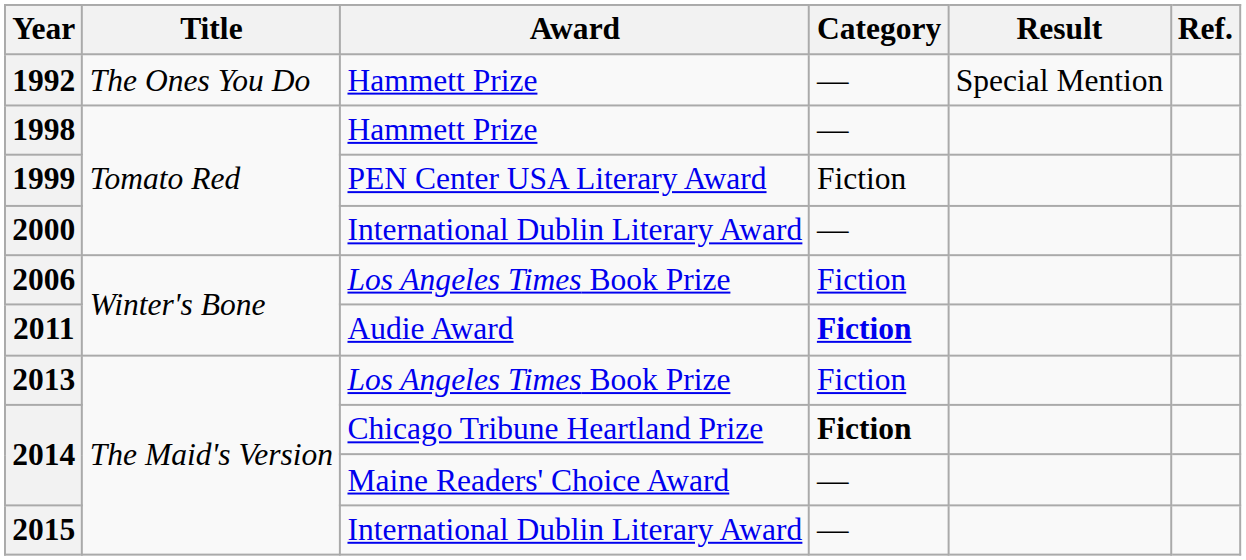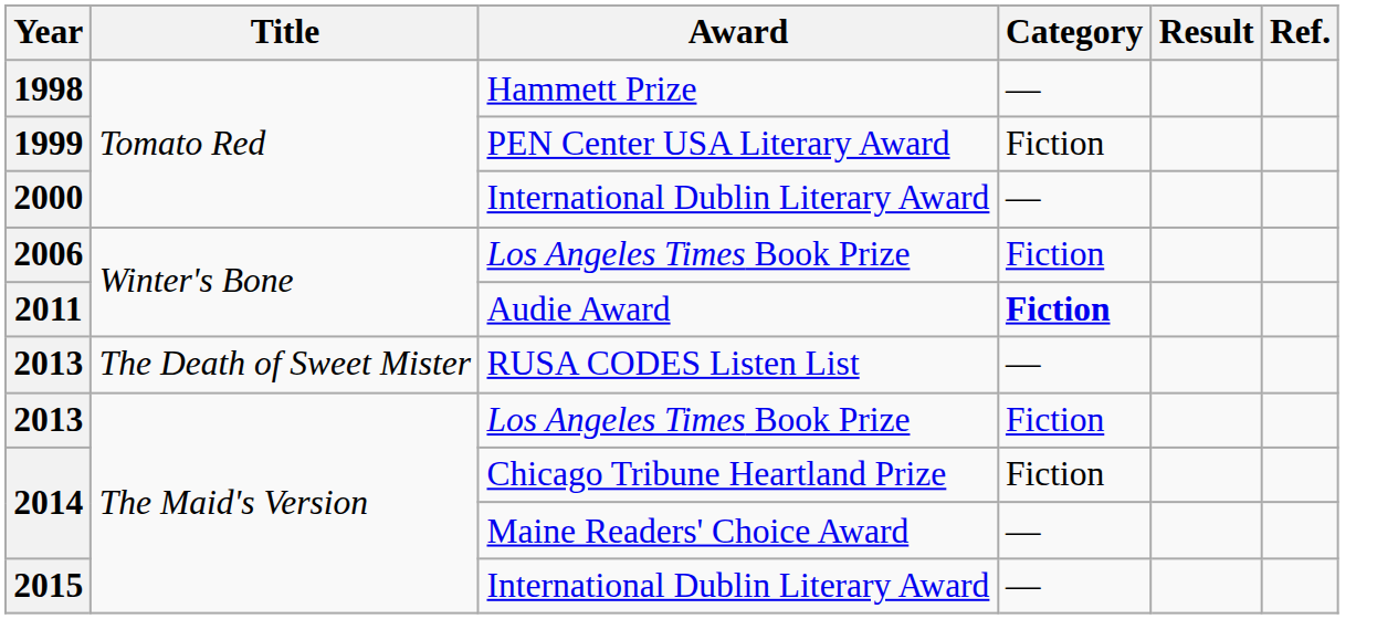- row: 1992 | The Ones You Do | Hammett Prize | — | Special Mention
+ row: 2013 | The Death of Sweet Mister | RUSA CODES Listen List | —
2014 / Chicago Tribune Heartland Prize | Category: bold -> normal
